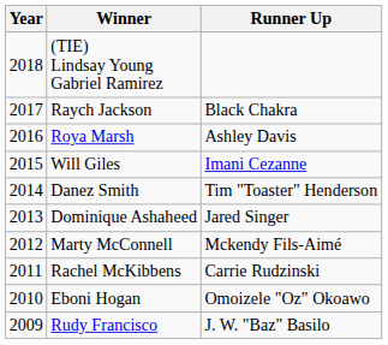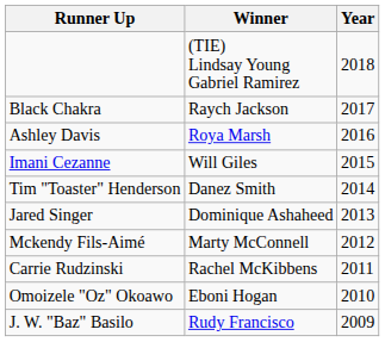columns swapped: Year <-> Runner Up
